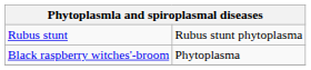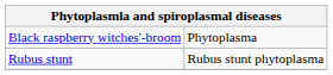rows swapped: Black raspberry witches'-broom <-> Rubus stunt
